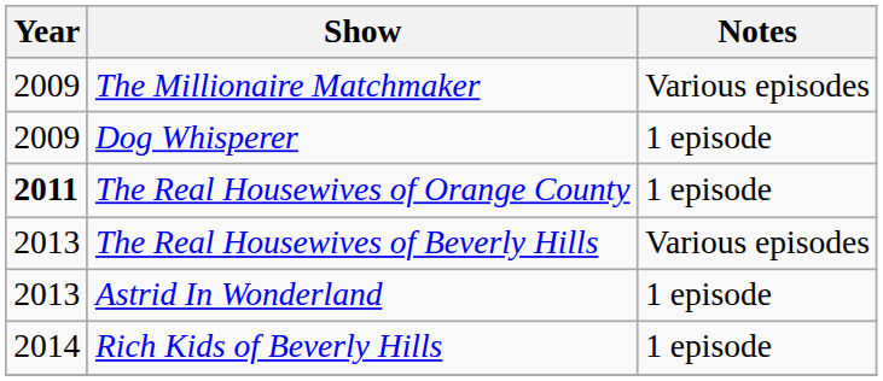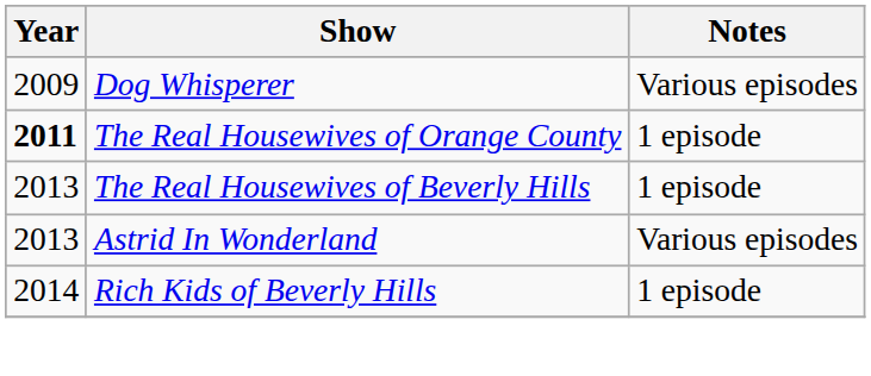- row: 2009 | The Millionaire Matchmaker | Various episodes
Dog Whisperer | Notes: 1 episode -> Various episodes
The Real Housewives of Beverly Hills | Notes: Various episodes -> 1 episode
Astrid In Wonderland | Notes: 1 episode -> Various episodes
